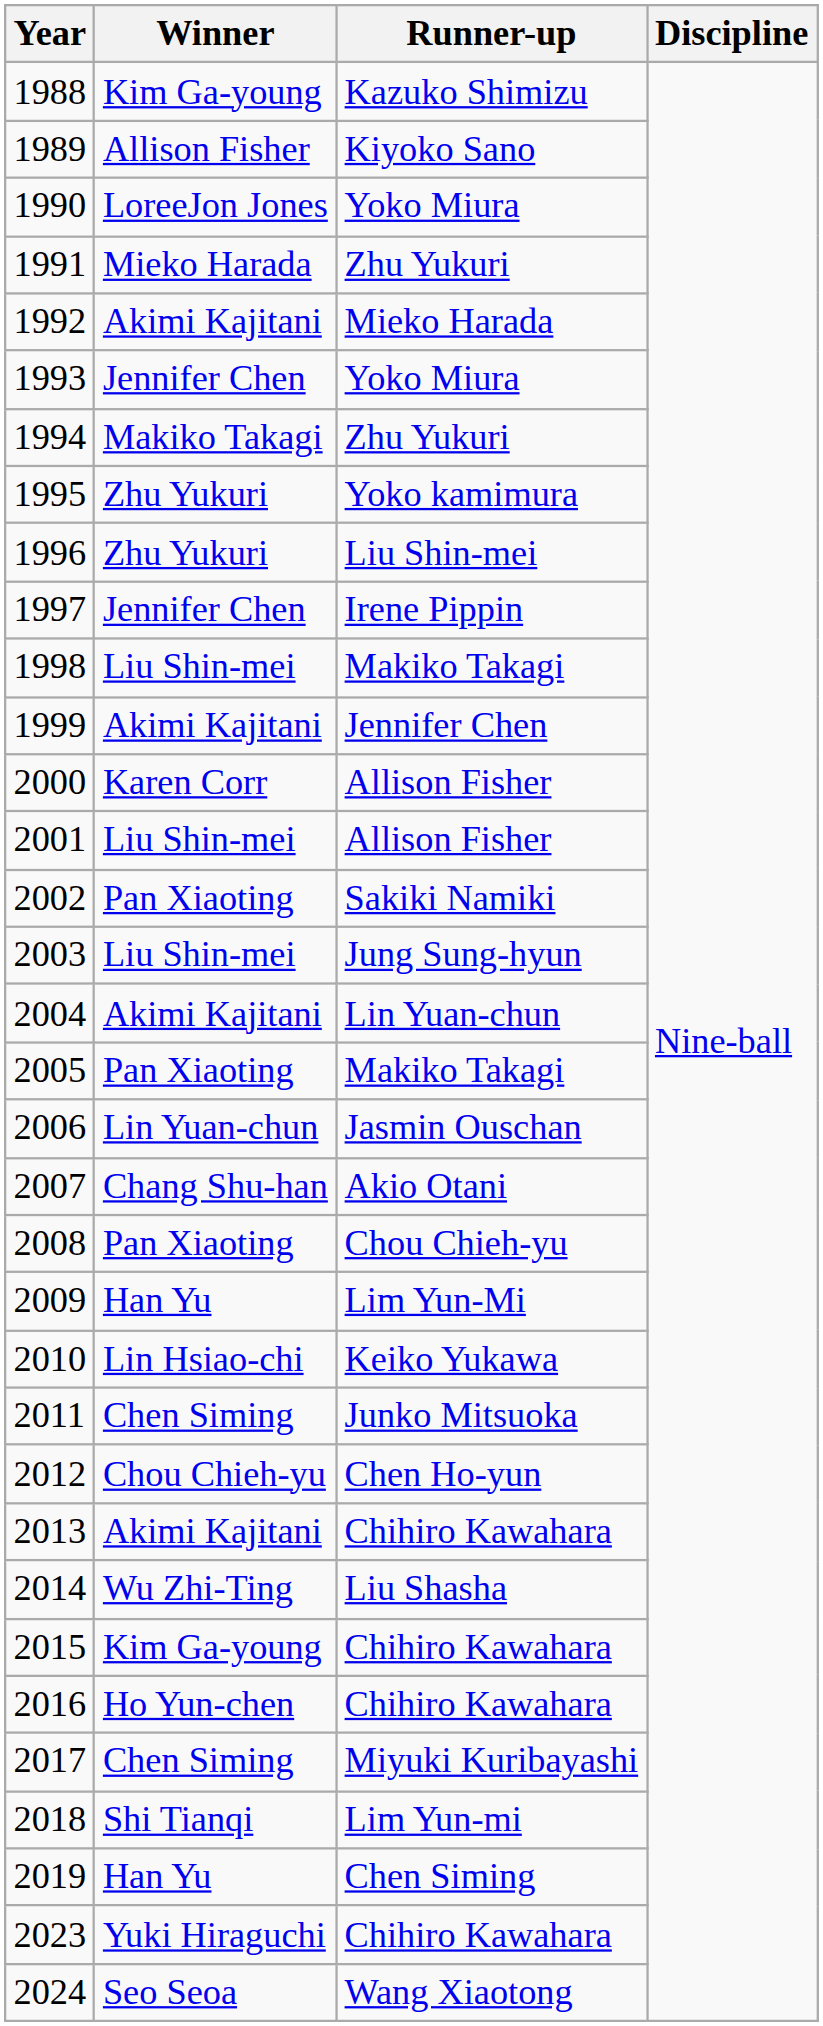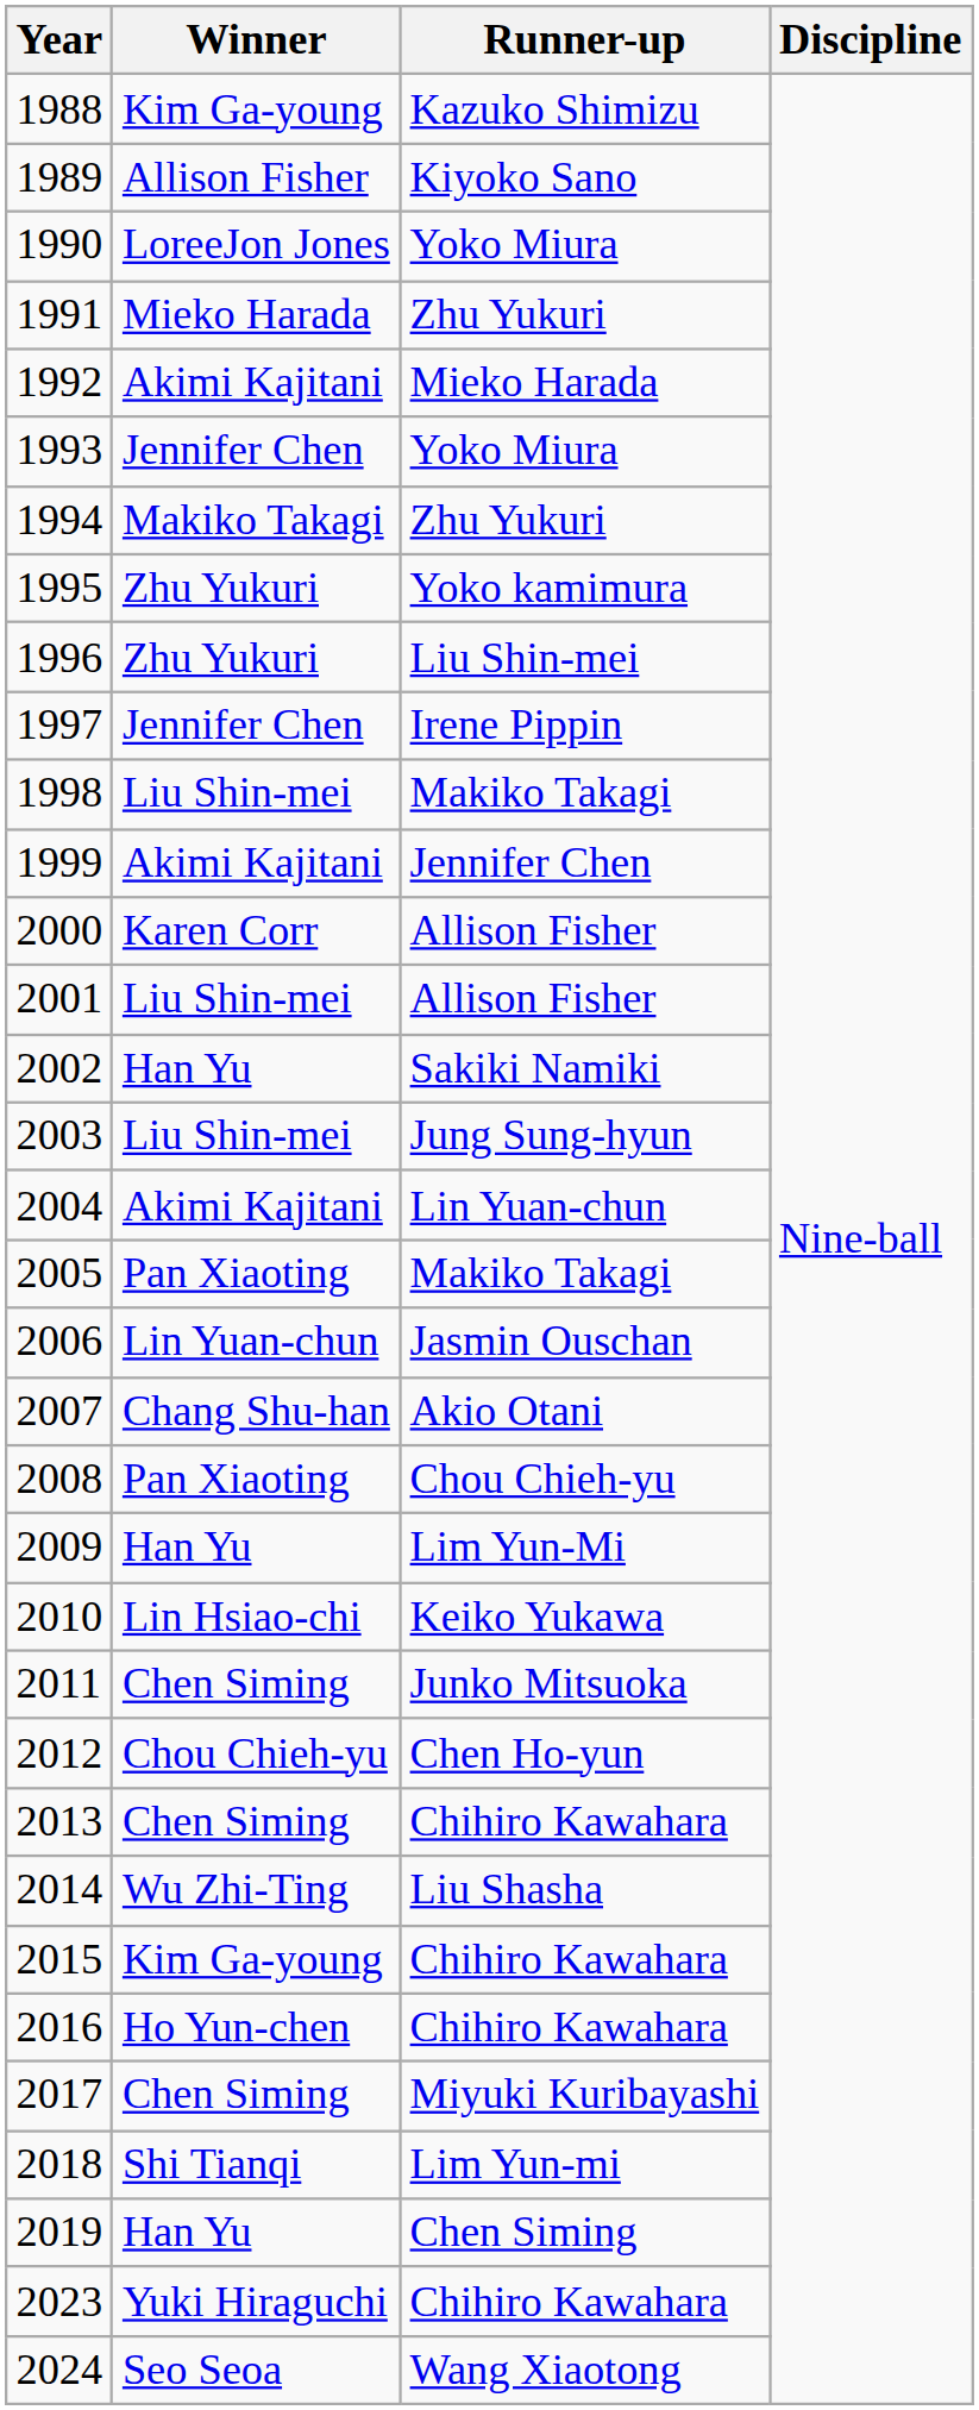2002 | Winner: Pan Xiaoting -> Han Yu
2013 | Winner: Akimi Kajitani -> Chen Siming
